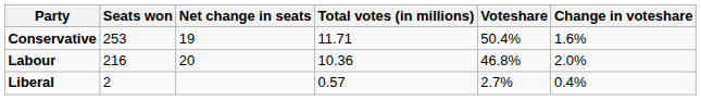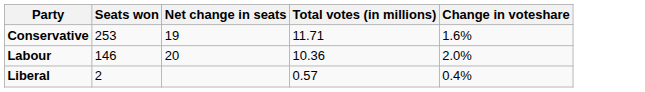- column: Voteshare | 50.4% | 46.8% | 2.7%
Labour | Seats won: 216 -> 146
